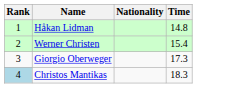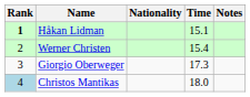+ column: Notes
Håkan Lidman | Rank: normal -> bold
Håkan Lidman | Time: 14.8 -> 15.1
Christos Mantikas | Time: 18.3 -> 18.0
